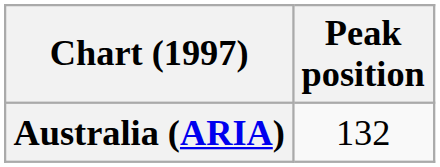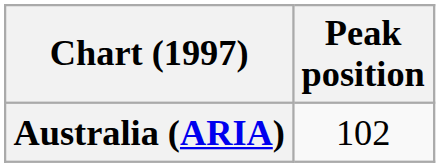Australia (ARIA) | Peak position: 132 -> 102
